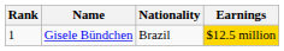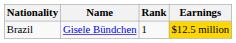columns swapped: Rank <-> Nationality
